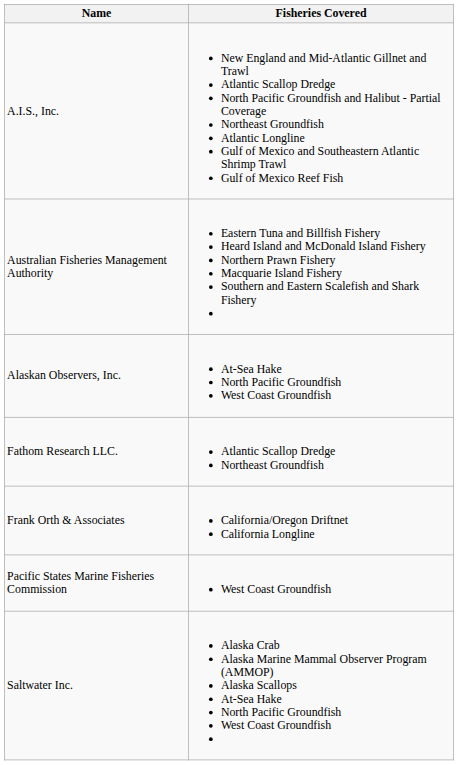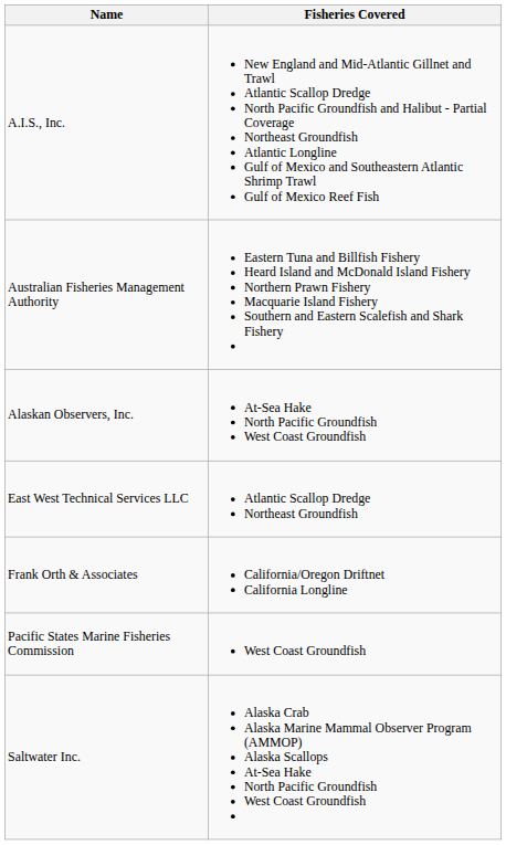+ row: East West Technical Services LLC | Atlantic Scallop Dredge Northeast Groundfish
- row: Fathom Research LLC. | Atlantic Scallop Dredge Northeast Groundfish
